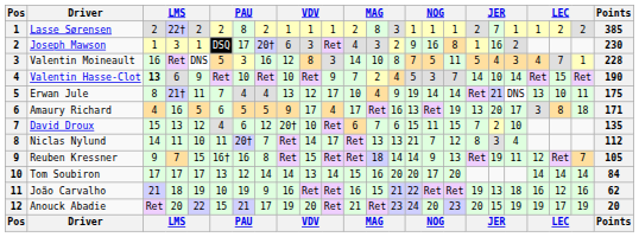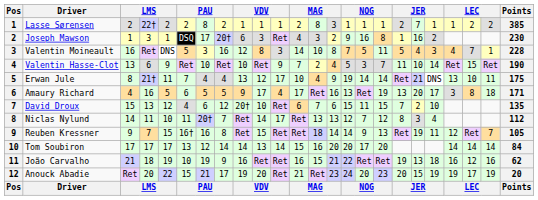Valentin Hasse-Clot | column 3: bold -> normal
Valentin Hasse-Clot | column 18: 14 -> 11
Niclas Nylund | column 15: 21 -> 12
